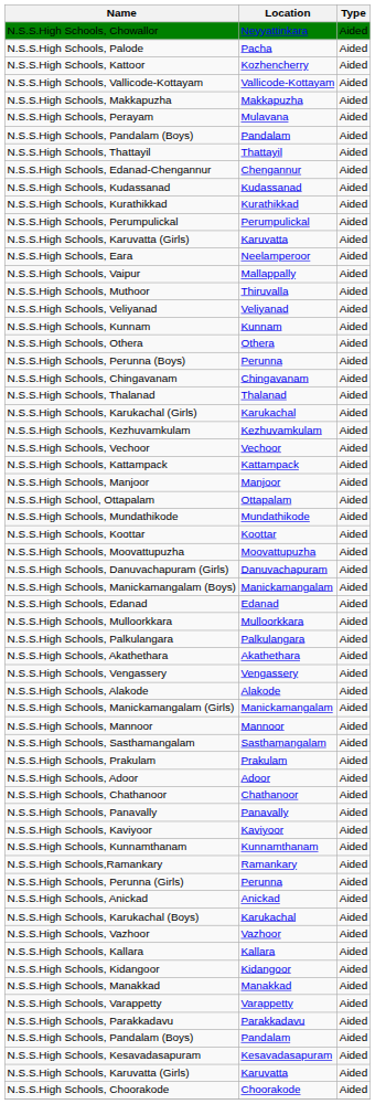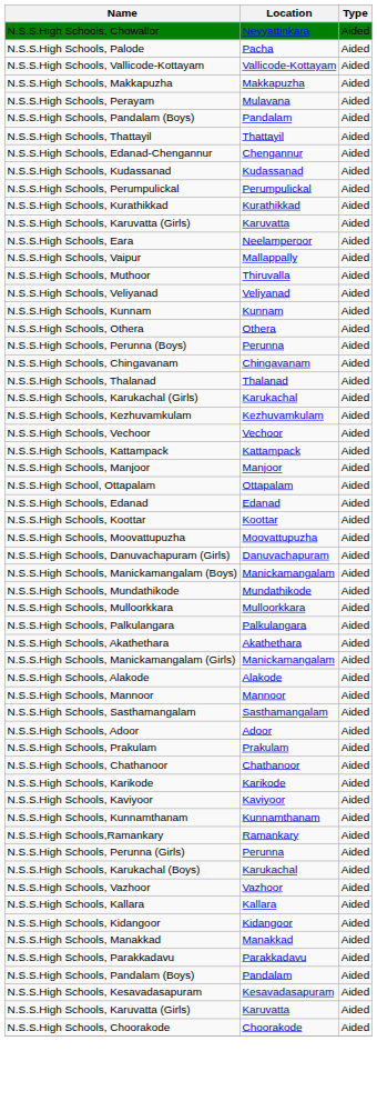- row: N.S.S.High Schools, Kattoor | Kozhencherry | Aided
rows swapped: N.S.S.High Schools, Kurathikkad <-> N.S.S.High Schools, Perumpulickal
rows swapped: N.S.S.High Schools, Edanad <-> N.S.S.High Schools, Mundathikode
- row: N.S.S.High Schools, Vengassery | Vengassery | Aided
rows swapped: N.S.S.High Schools, Alakode <-> N.S.S.High Schools, Manickamangalam (Girls)
rows swapped: N.S.S.High Schools, Adoor <-> N.S.S.High Schools, Prakulam
+ row: N.S.S.High Schools, Karikode | Karikode | Aided
- row: N.S.S.High Schools, Panavally | Panavally | Aided
- row: N.S.S.High Schools, Anickad | Anickad | Aided
- row: N.S.S.High Schools, Varappetty | Varappetty | Aided
